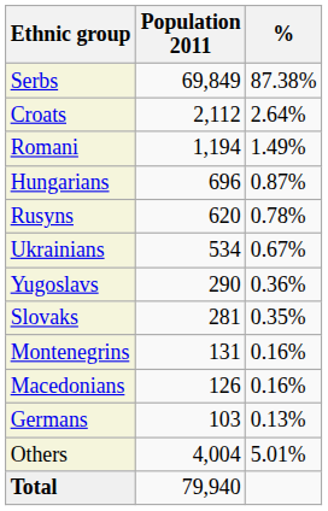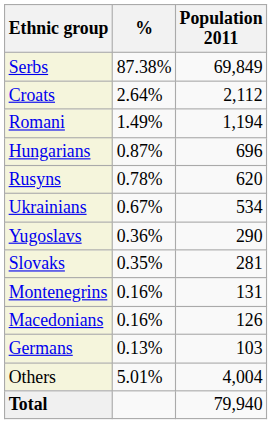columns swapped: Population 2011 <-> %
